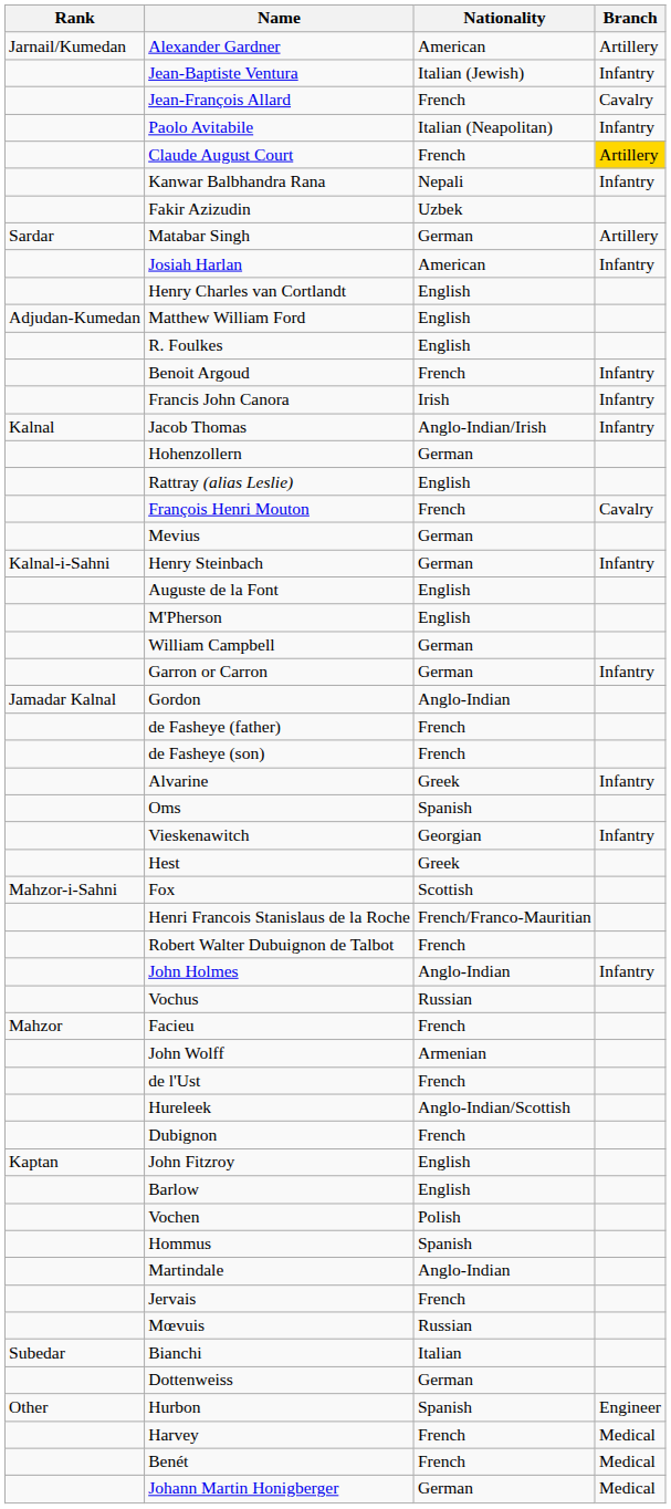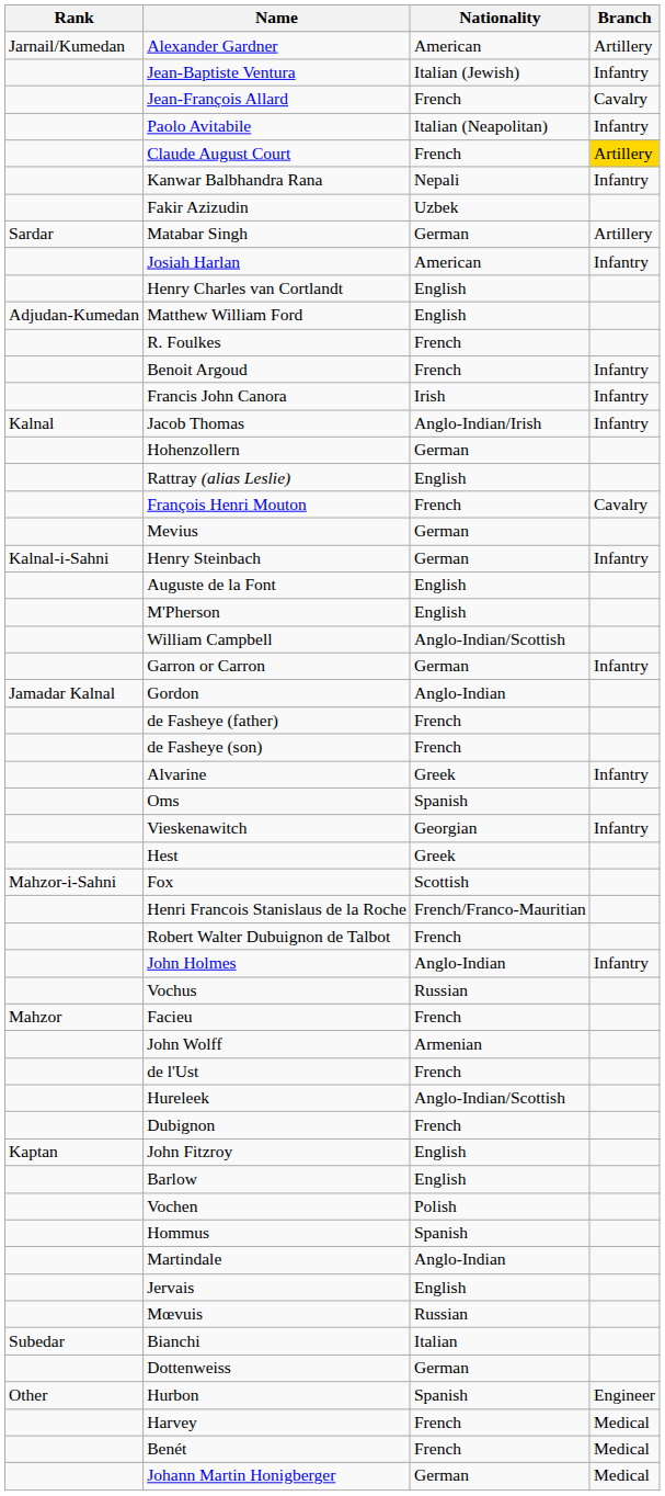R. Foulkes | Nationality: English -> French
William Campbell | Nationality: German -> Anglo-Indian/Scottish
Jervais | Nationality: French -> English
